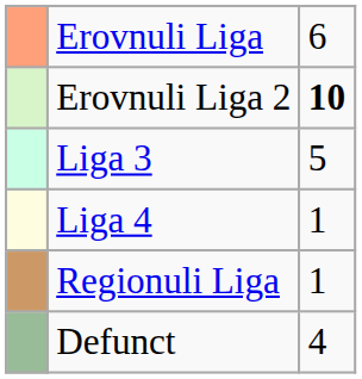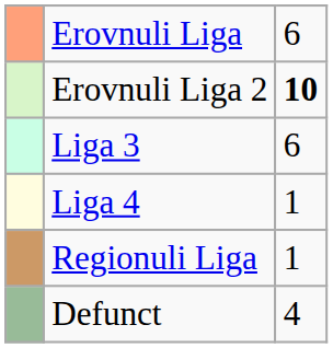Liga 3 | column 3: 5 -> 6
